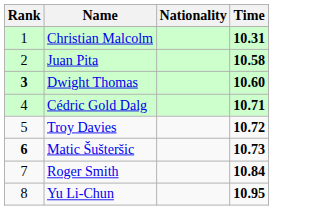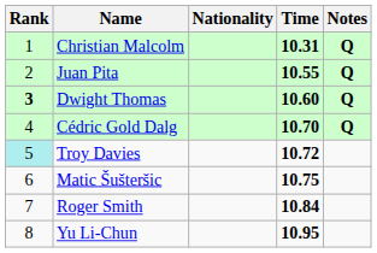+ column: Notes | Q | Q | Q | Q
Juan Pita | Time: 10.58 -> 10.55
Cédric Gold Dalg | Time: 10.71 -> 10.70
Troy Davies | Rank: no background -> paleturquoise background
Matic Šušteršic | Rank: bold -> normal
Matic Šušteršic | Time: 10.73 -> 10.75
